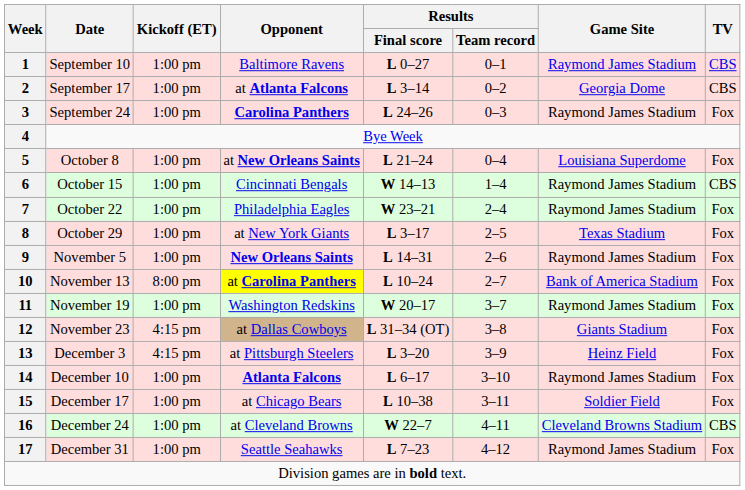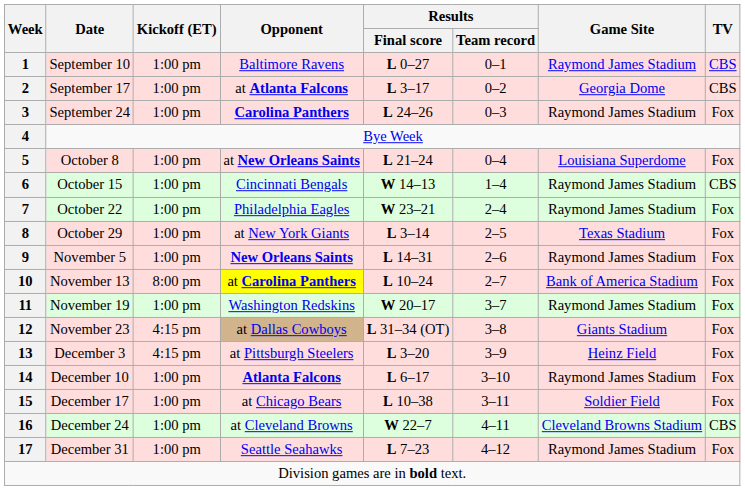2 | Results / Final score: L 3–14 -> L 3–17
8 | Results / Final score: L 3–17 -> L 3–14
